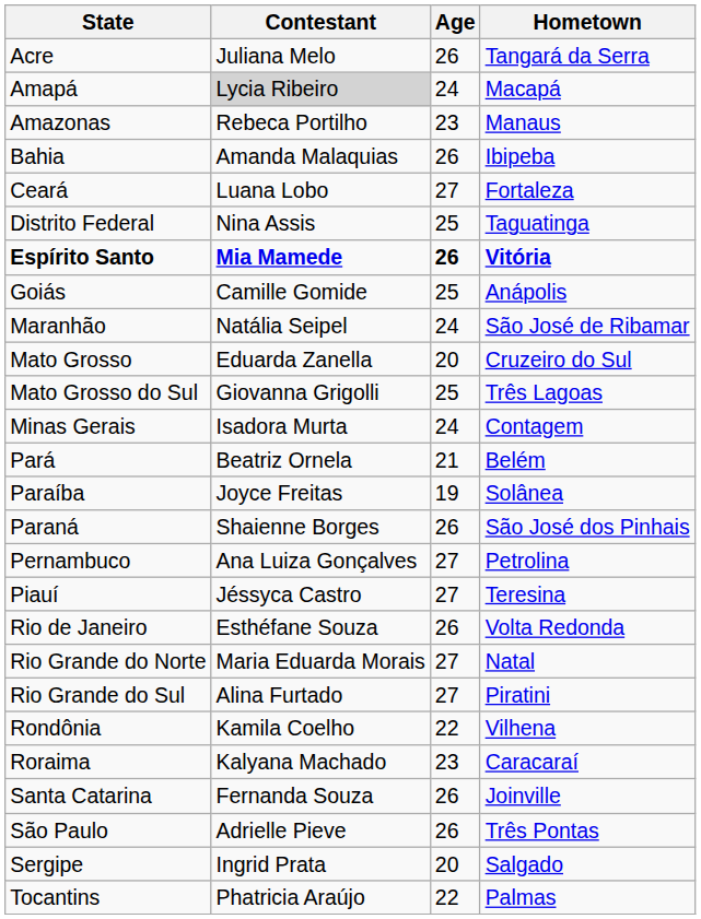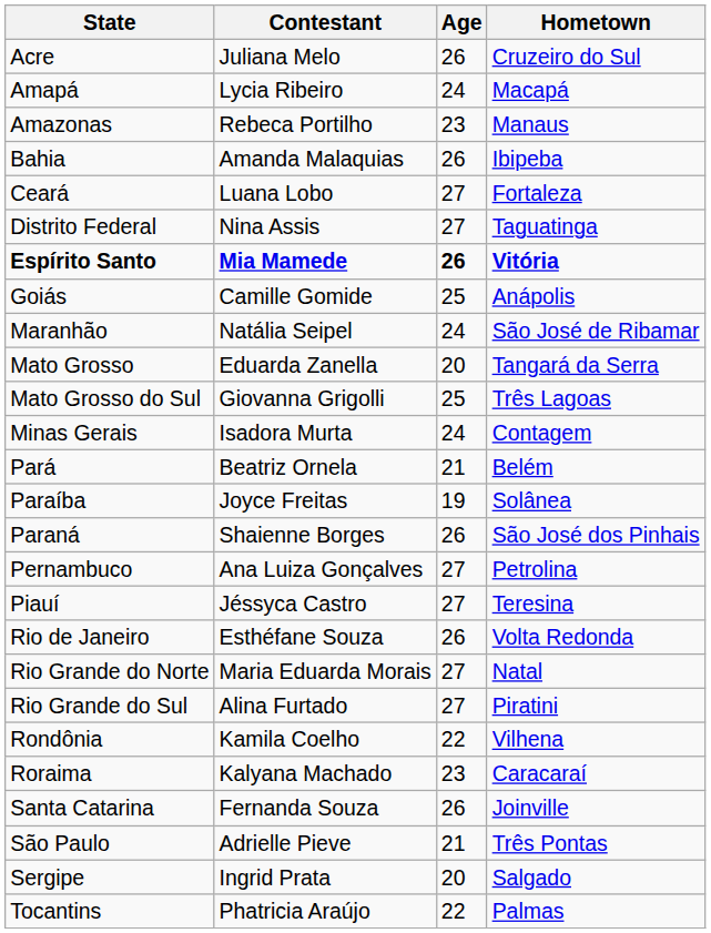Acre | Hometown: Tangará da Serra -> Cruzeiro do Sul
Amapá | Contestant: lightgrey background -> no background
Distrito Federal | Age: 25 -> 27
Mato Grosso | Hometown: Cruzeiro do Sul -> Tangará da Serra
São Paulo | Age: 26 -> 21
